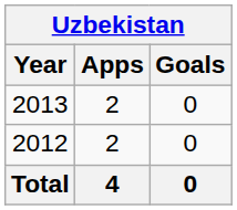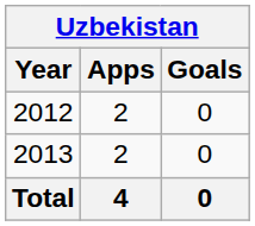rows swapped: 2012 <-> 2013
